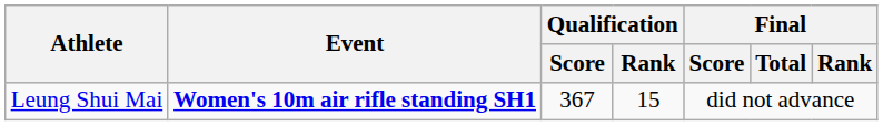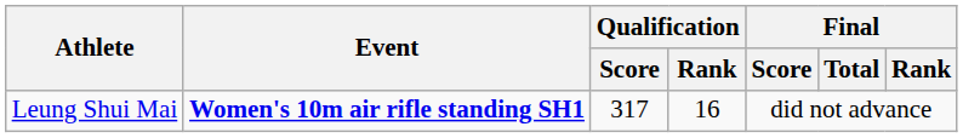Leung Shui Mai | Qualification / Score: 367 -> 317
Leung Shui Mai | Qualification / Rank: 15 -> 16
